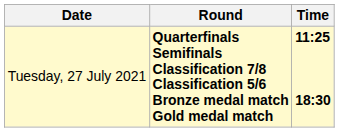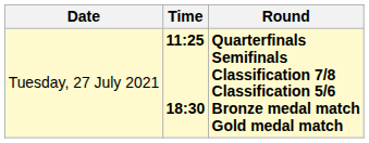columns swapped: Time <-> Round
